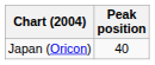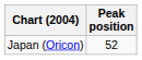Japan (Oricon) | Peak position: 40 -> 52
